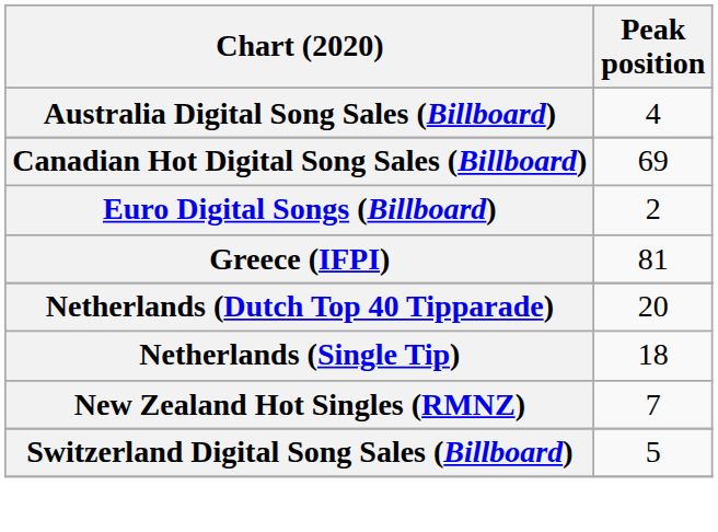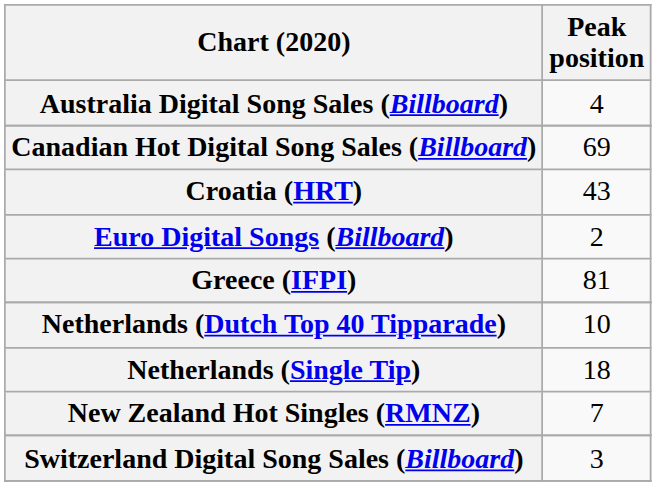+ row: Croatia (HRT) | 43
Netherlands (Dutch Top 40 Tipparade) | Peak position: 20 -> 10
Switzerland Digital Song Sales (Billboard) | Peak position: 5 -> 3
